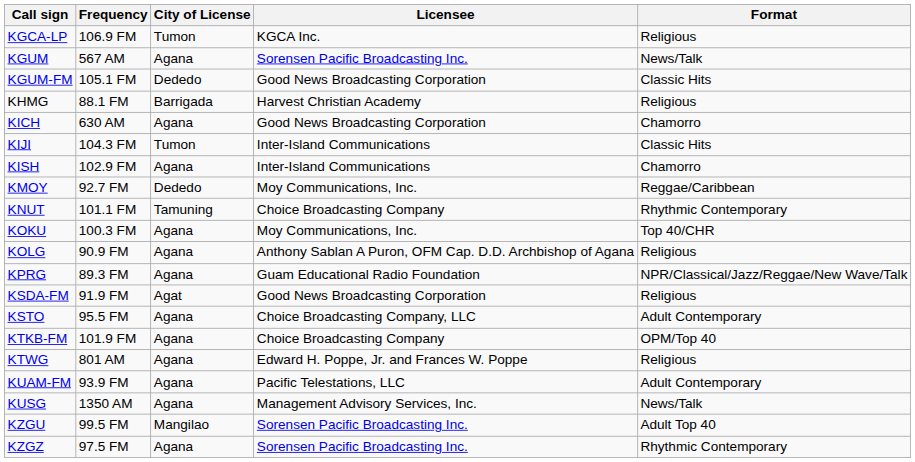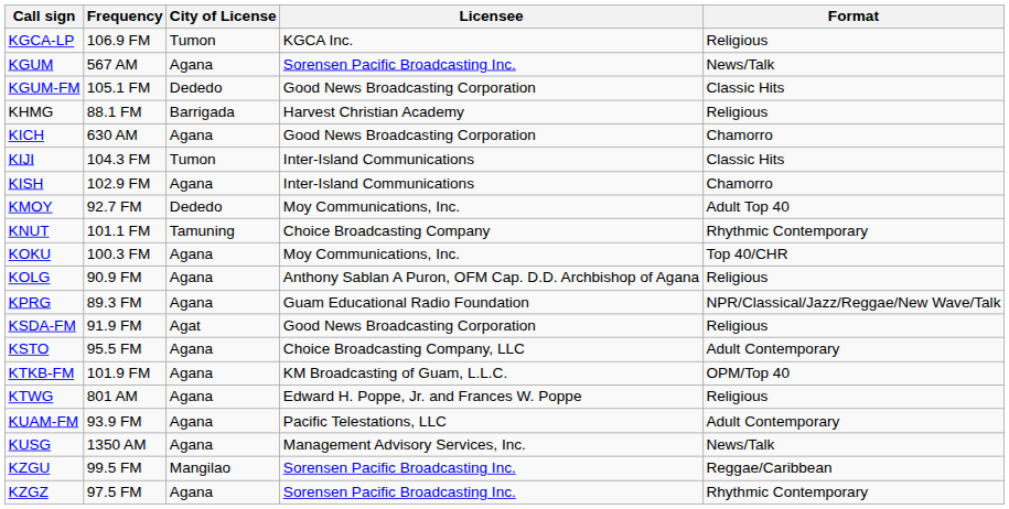KMOY | Format: Reggae/Caribbean -> Adult Top 40
KTKB-FM | Licensee: Choice Broadcasting Company -> KM Broadcasting of Guam, L.L.C.
KZGU | Format: Adult Top 40 -> Reggae/Caribbean
